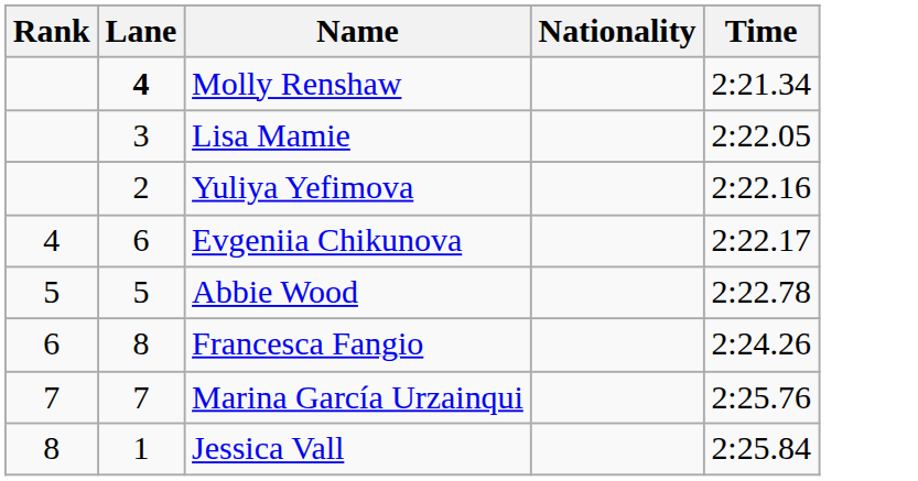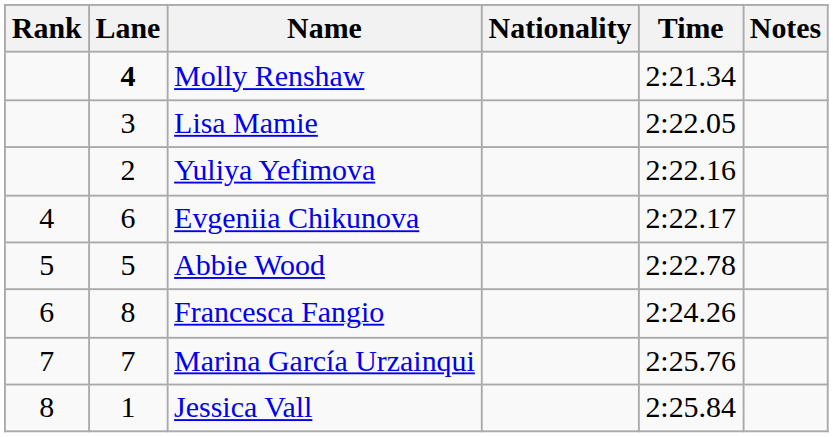+ column: Notes
